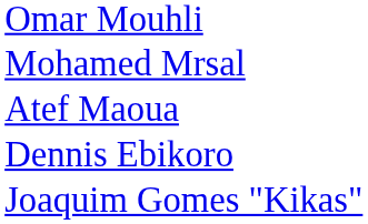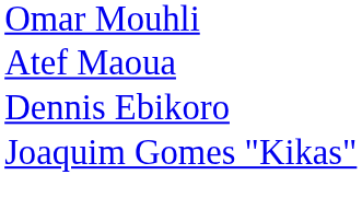- row: Mohamed Mrsal
